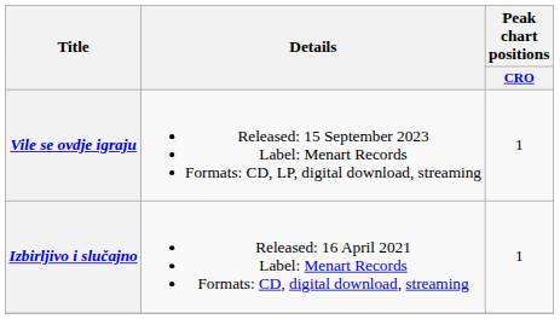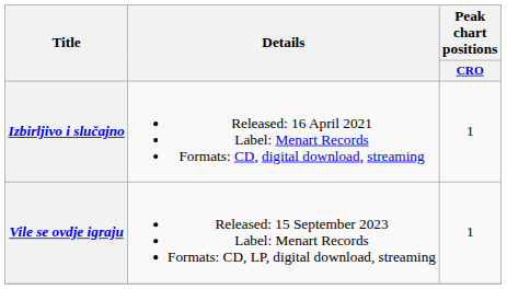rows swapped: Izbirljivo i slučajno <-> Vile se ovdje igraju
